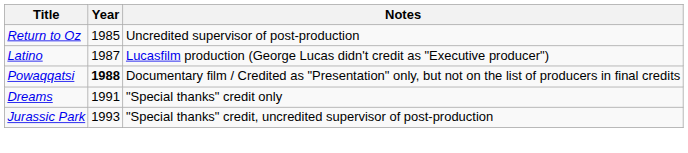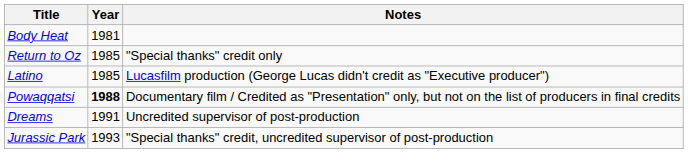+ row: Body Heat | 1981
Return to Oz | Notes: Uncredited supervisor of post-production -> "Special thanks" credit only
Latino | Year: 1987 -> 1985
Dreams | Notes: "Special thanks" credit only -> Uncredited supervisor of post-production
